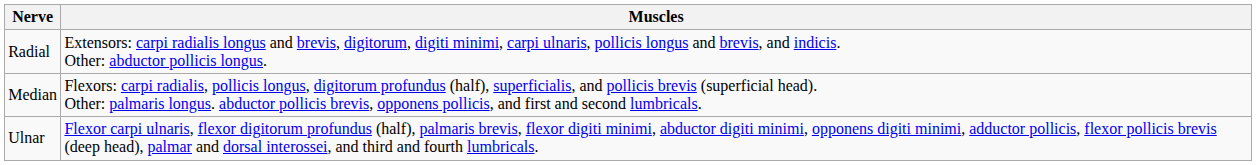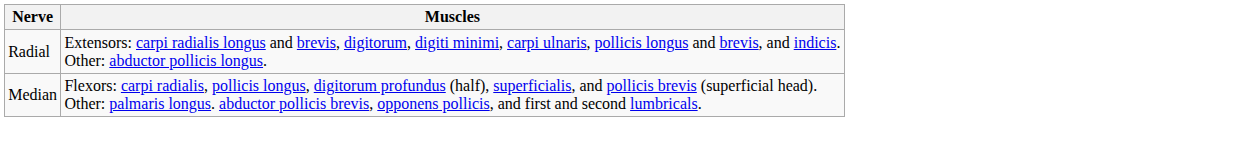- row: Ulnar | Flexor carpi ulnaris, flexor digitorum profundus (half), palmaris brevis, flexor digiti minimi, abductor digiti minimi, opponens digiti minimi, adductor pollicis, flexor pollicis brevis (deep head), palmar and dorsal interossei, and third and fourth lumbricals.
